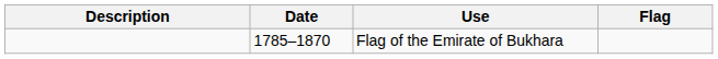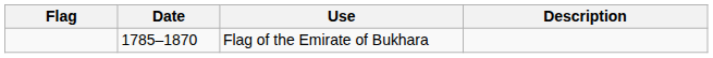columns swapped: Flag <-> Description
